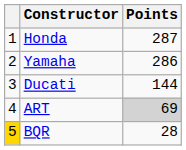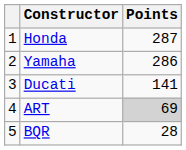Ducati | Points: 144 -> 141
BQR | column 1: gold background -> no background
